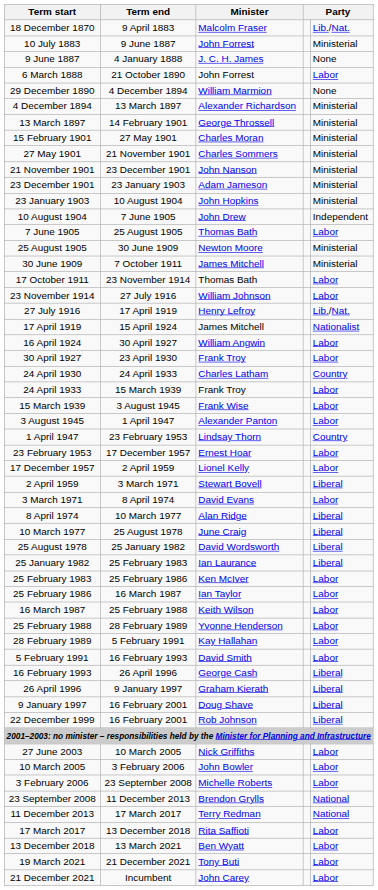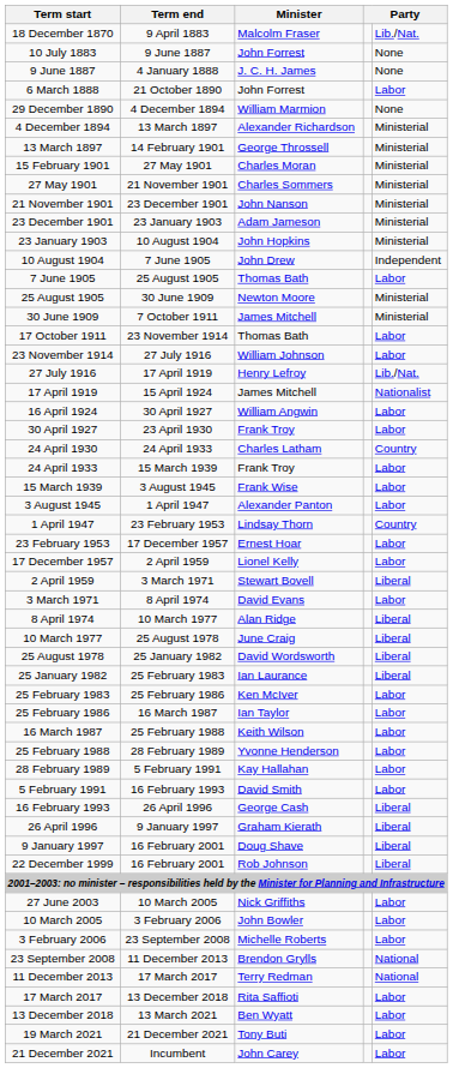10 July 1883 | column 5: Ministerial -> None
